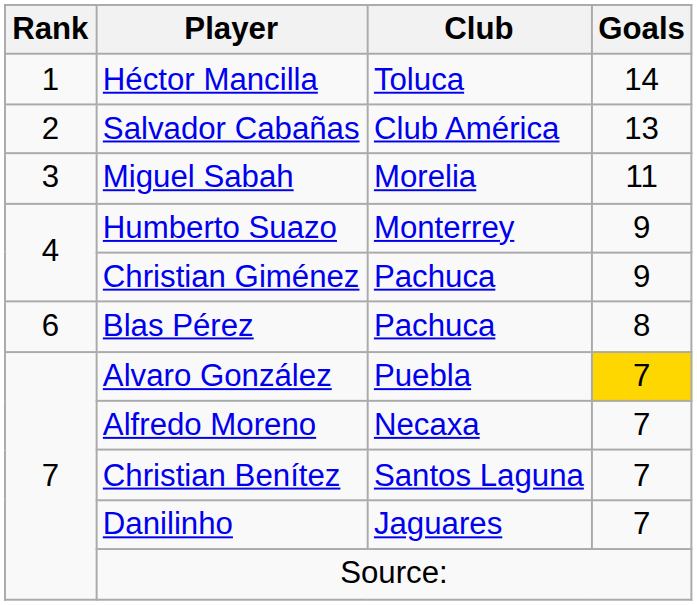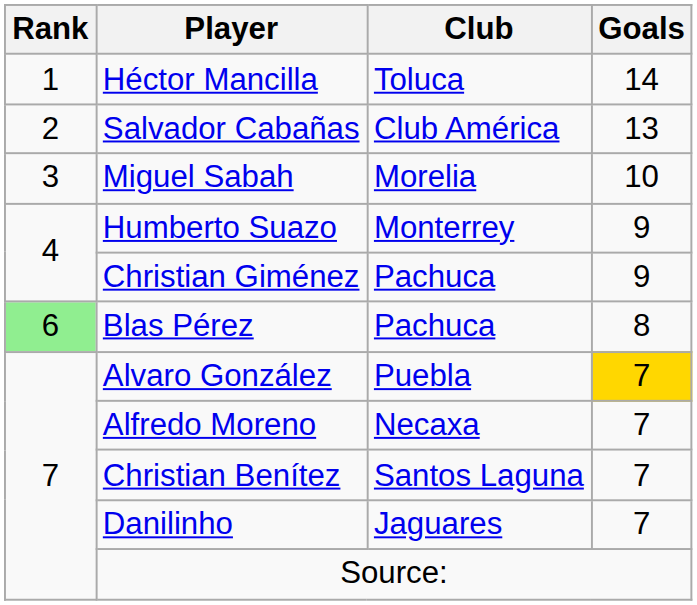Miguel Sabah | Goals: 11 -> 10
Blas Pérez | Rank: no background -> lightgreen background
